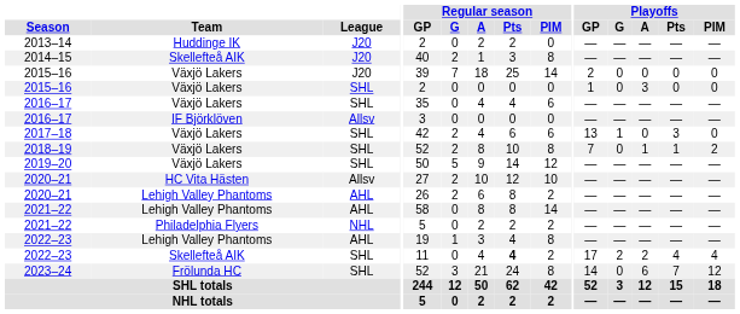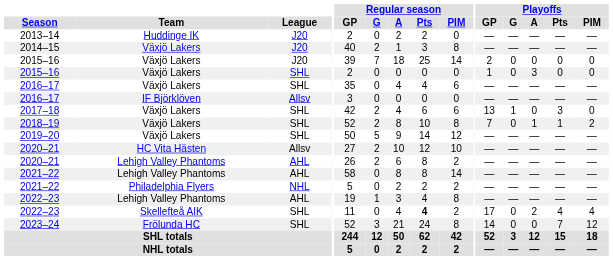2014–15 | Team: Skellefteå AIK -> Växjö Lakers
2022–23 / SHL | Playoffs / G: 2 -> 0
2023–24 | Playoffs / A: 6 -> 0
